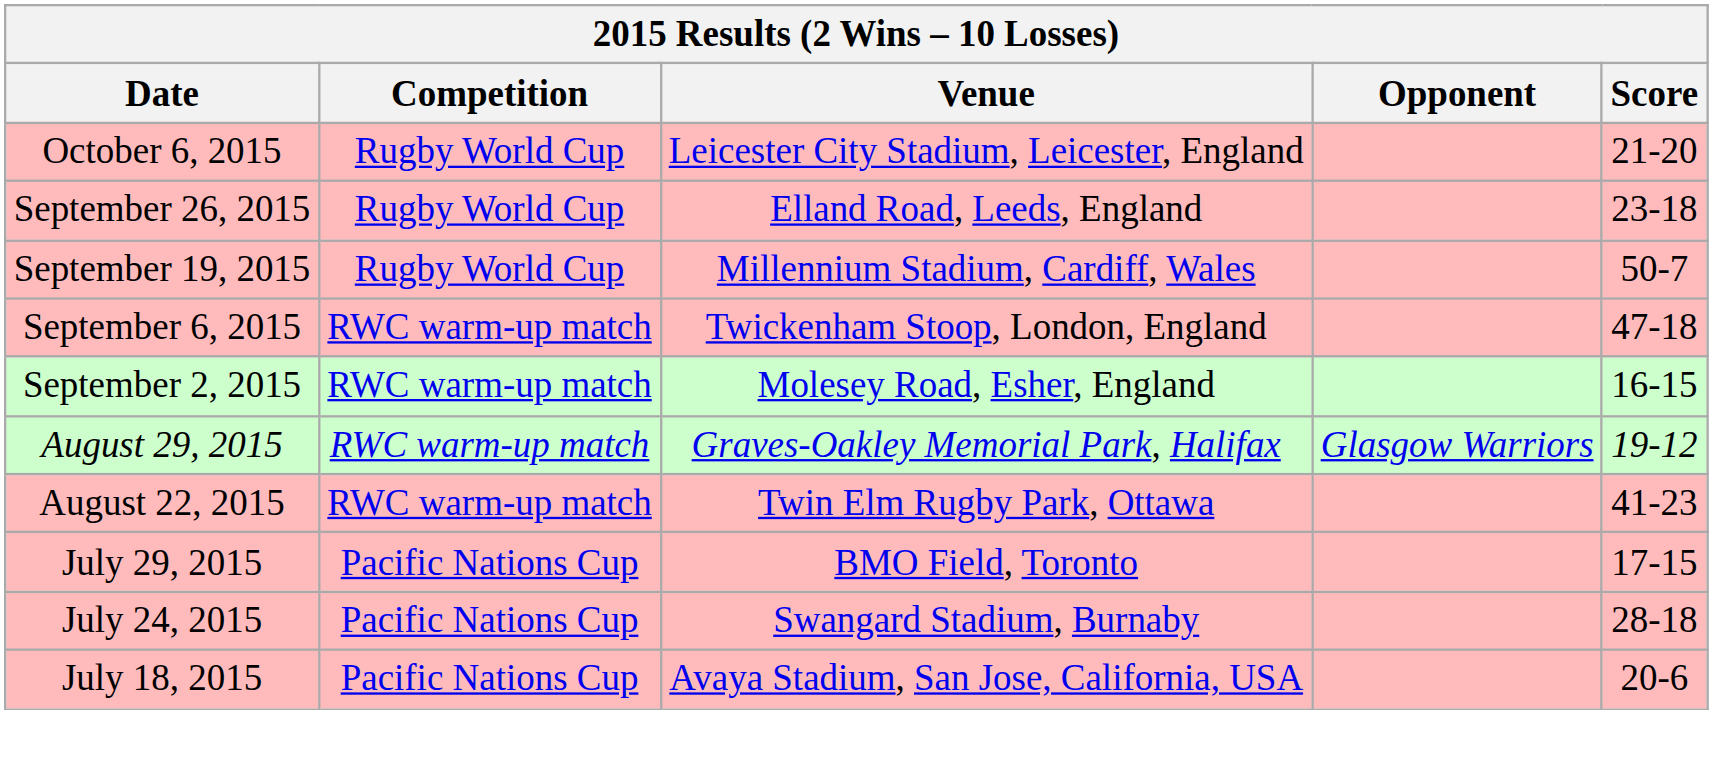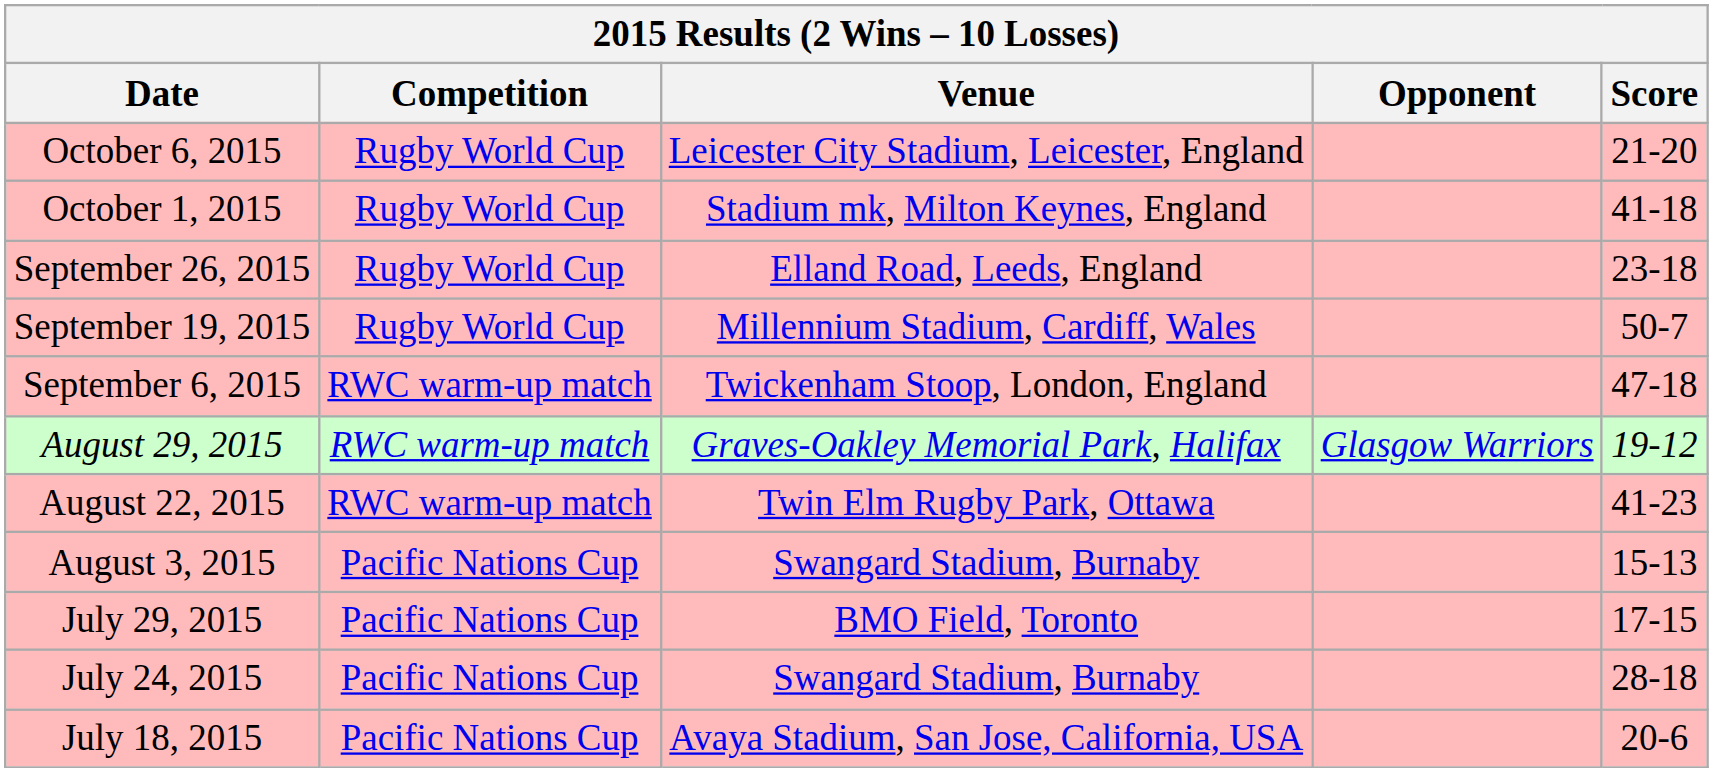+ row: October 1, 2015 | Rugby World Cup | Stadium mk, Milton Keynes, England | 41-18
- row: September 2, 2015 | RWC warm-up match | Molesey Road, Esher, England | 16-15
+ row: August 3, 2015 | Pacific Nations Cup | Swangard Stadium, Burnaby | 15-13
